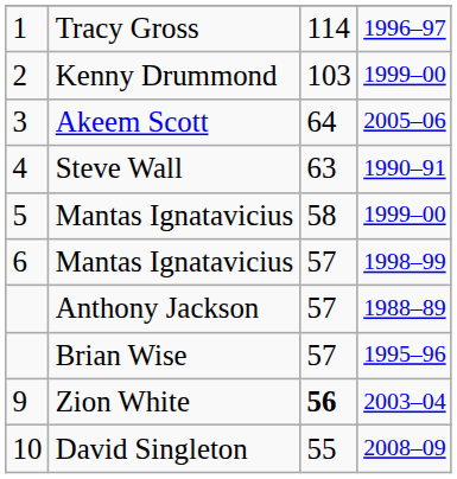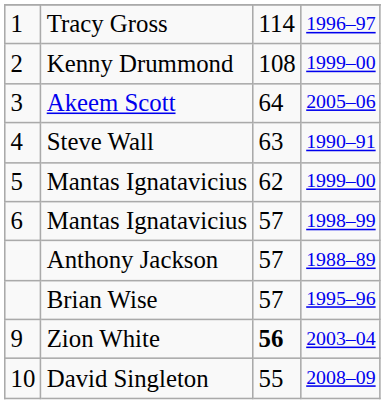Kenny Drummond | column 3: 103 -> 108
5 / Mantas Ignatavicius | column 3: 58 -> 62
